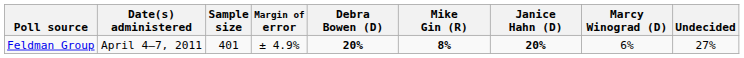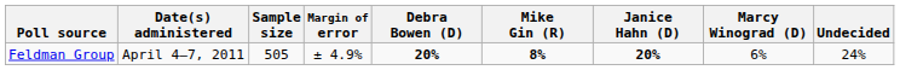Feldman Group | Sample size: 401 -> 505
Feldman Group | Undecided: 27% -> 24%
